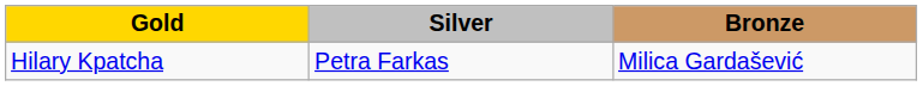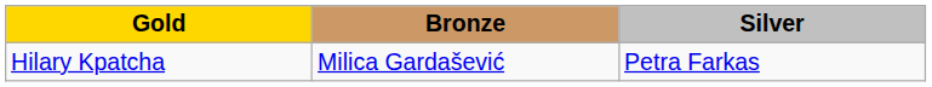columns swapped: Silver <-> Bronze
